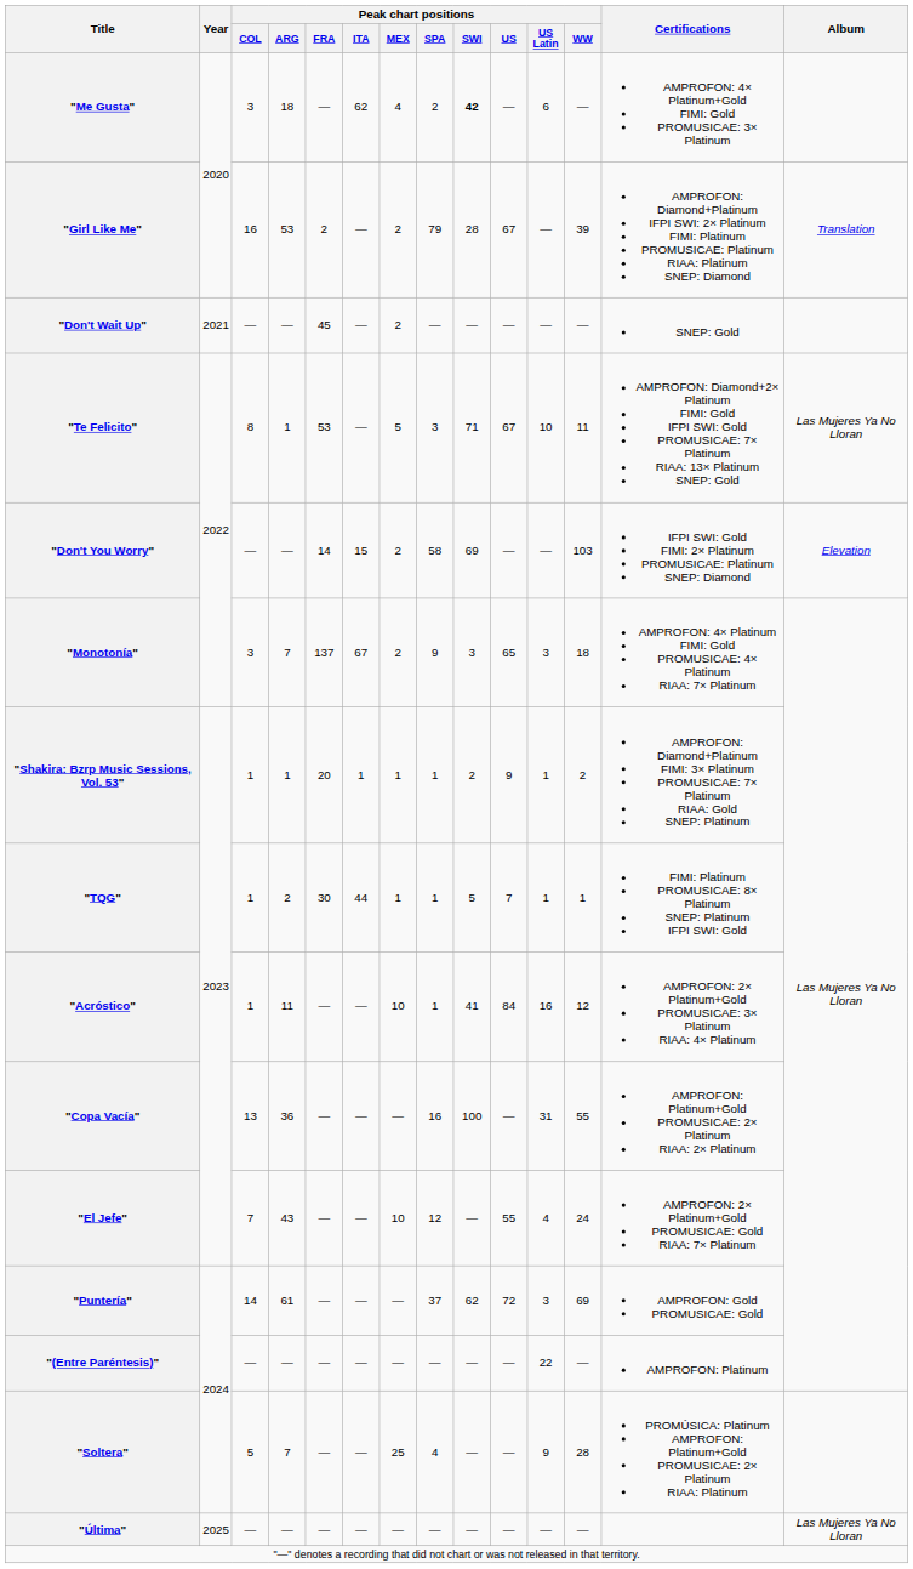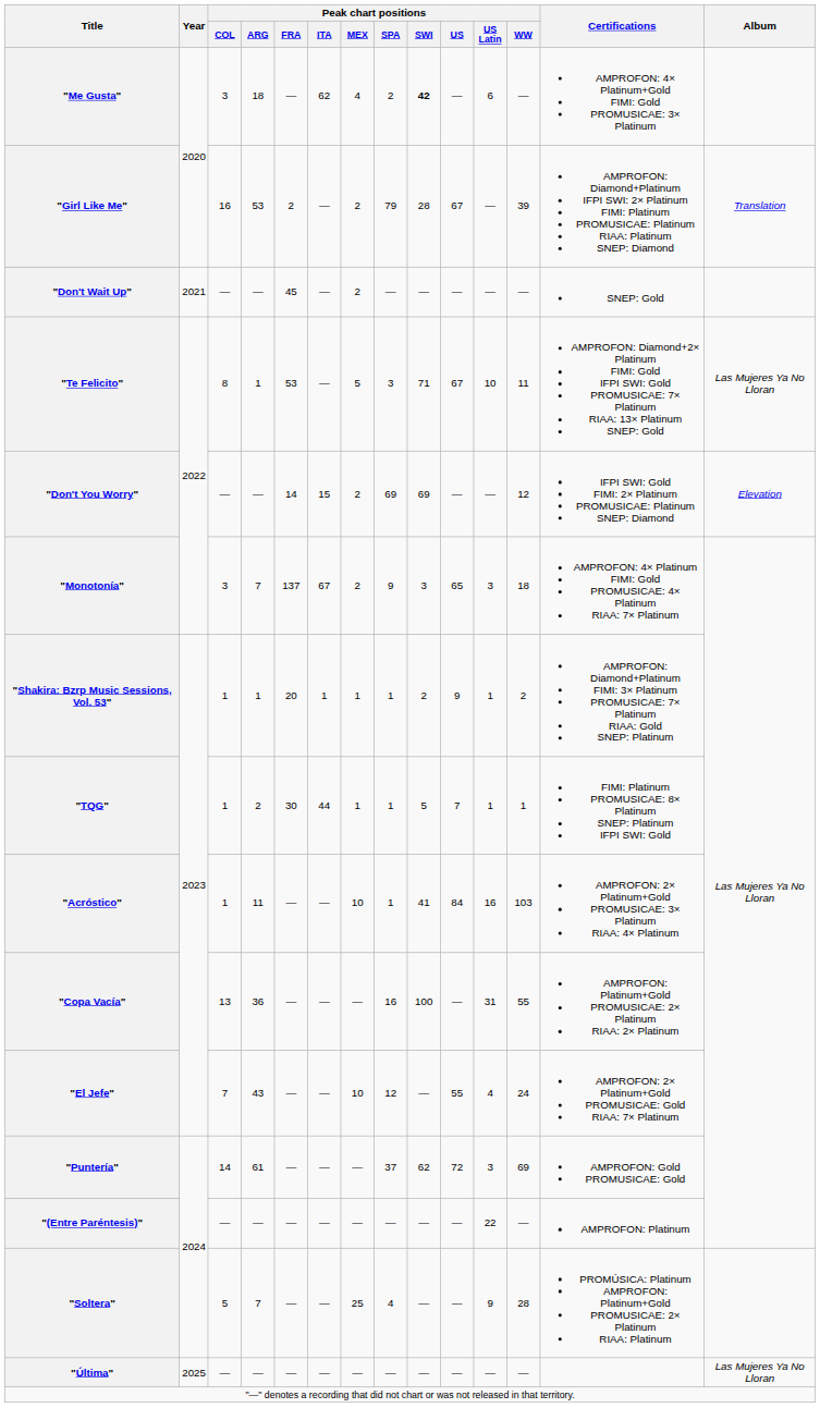"Don't You Worry" | Peak chart positions / SPA: 58 -> 69
"Don't You Worry" | Peak chart positions / WW: 103 -> 12
"Acróstico" | Peak chart positions / WW: 12 -> 103
